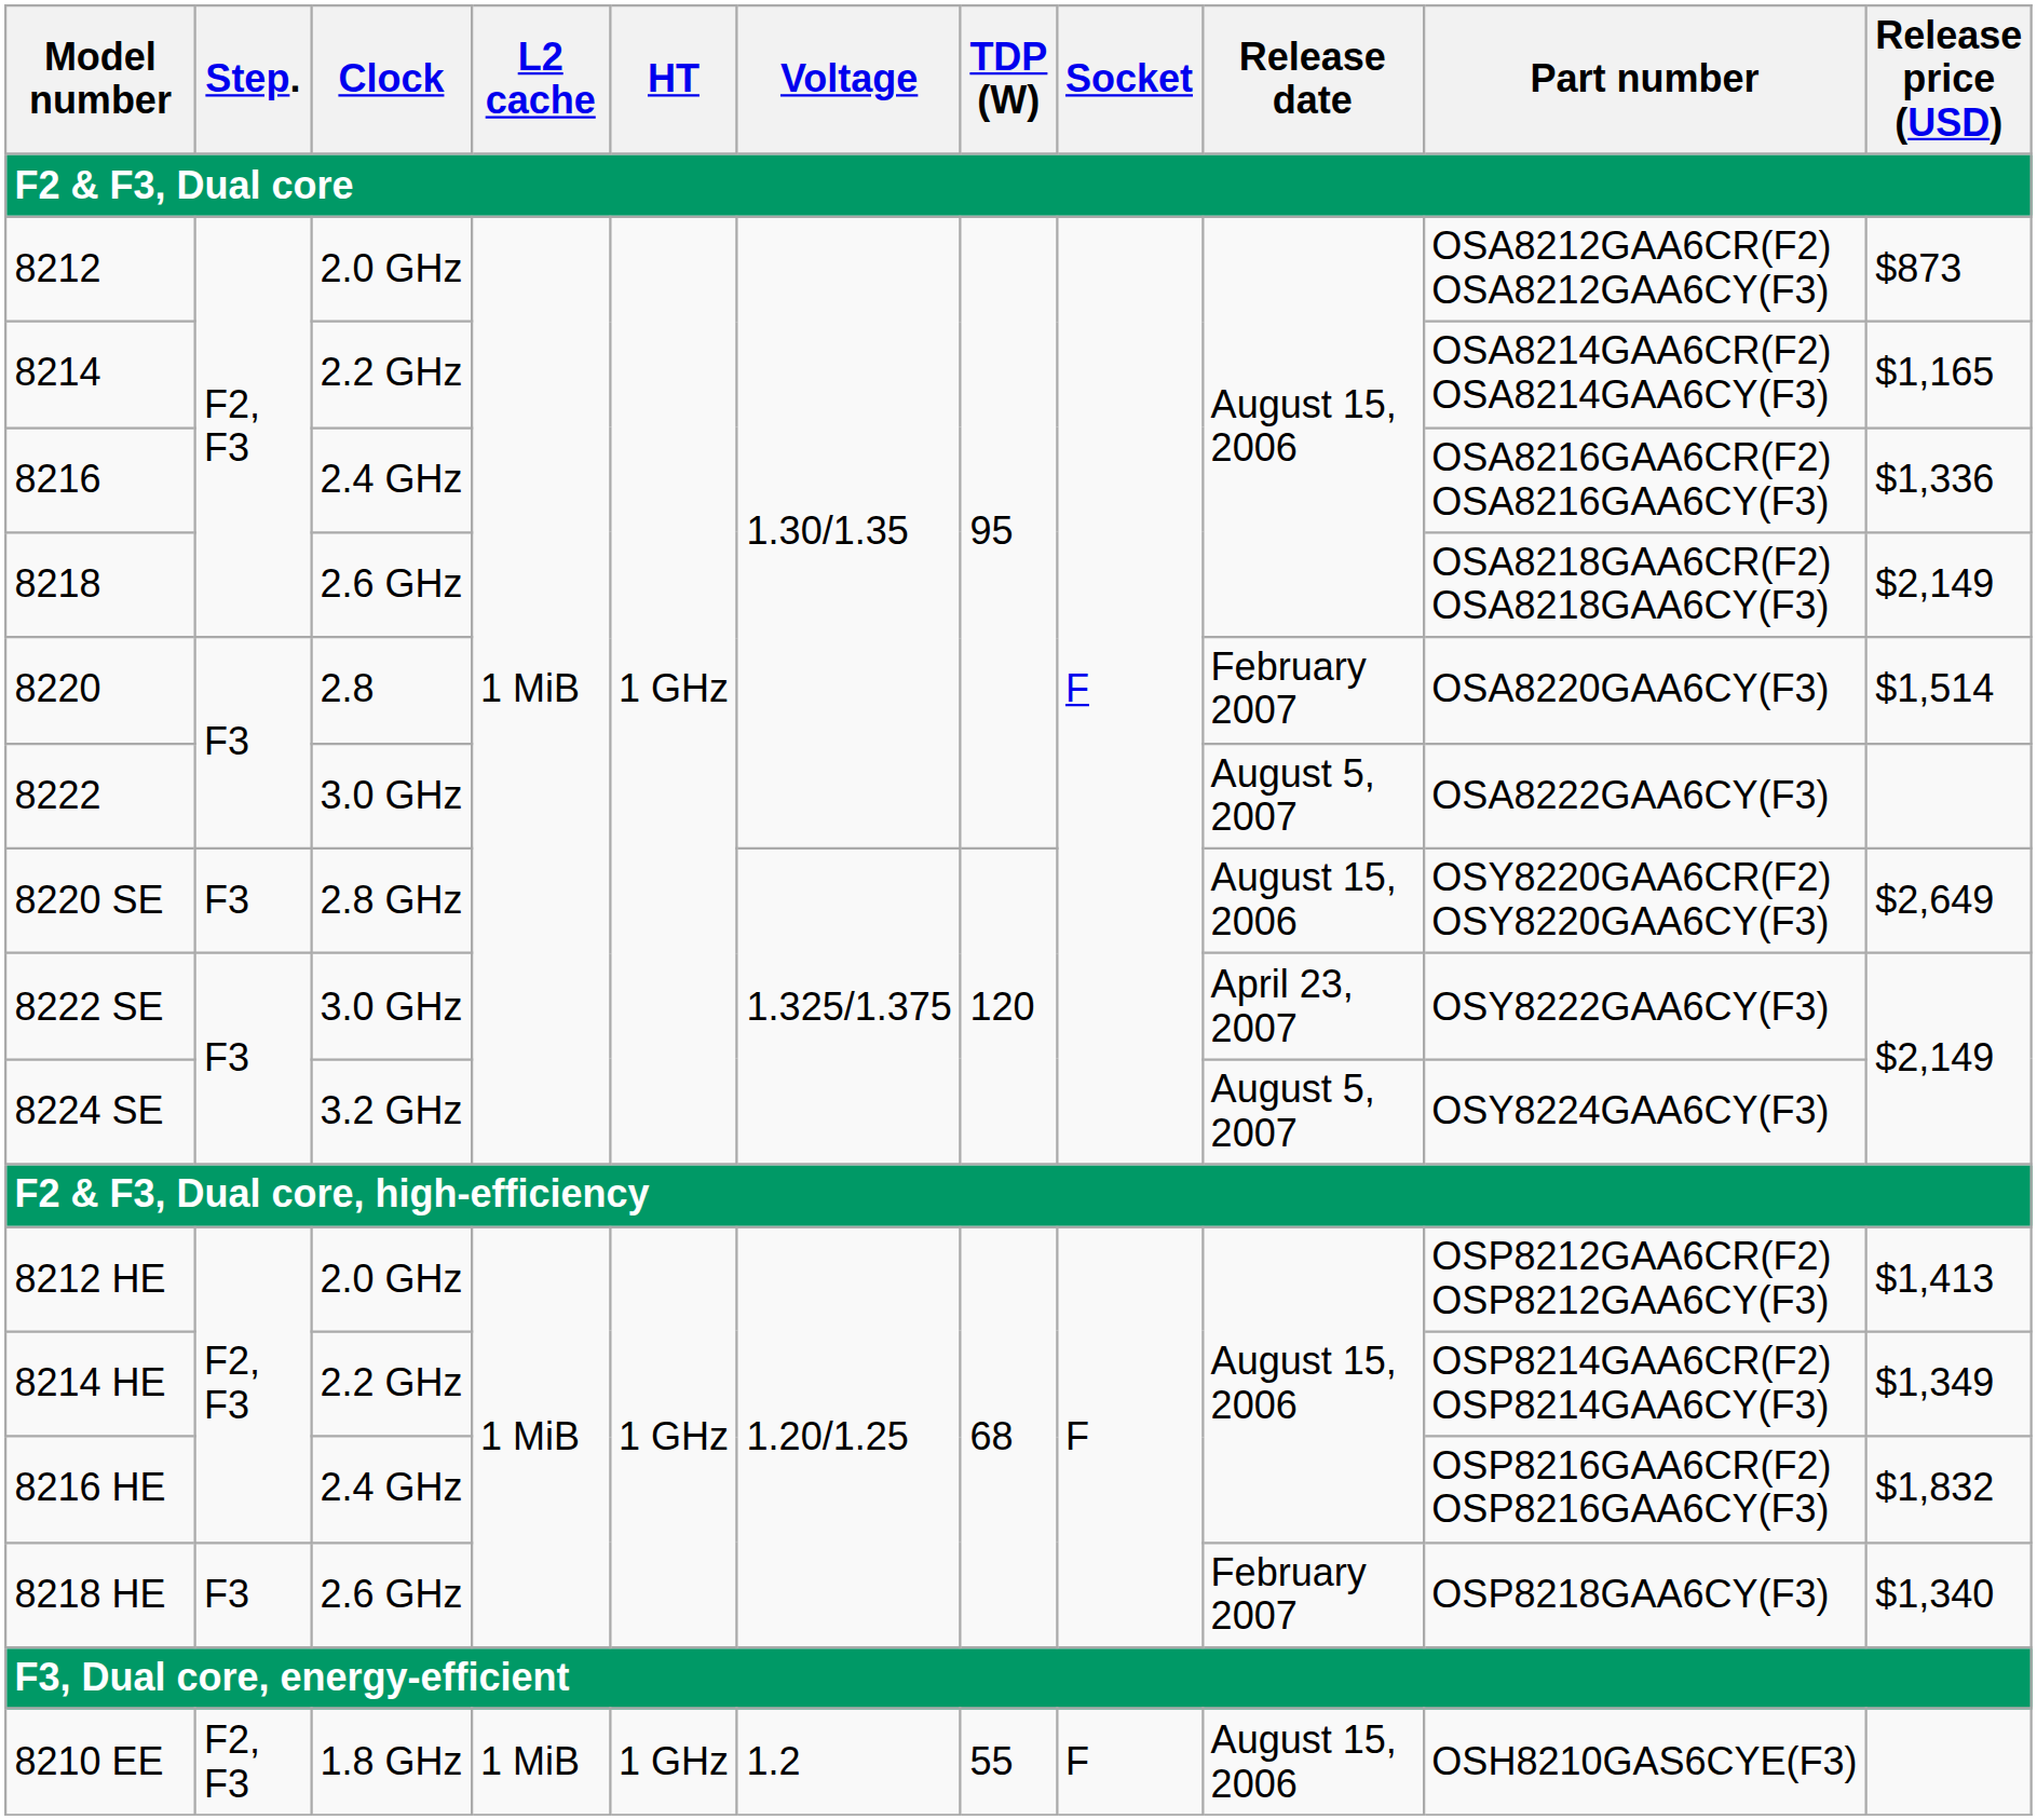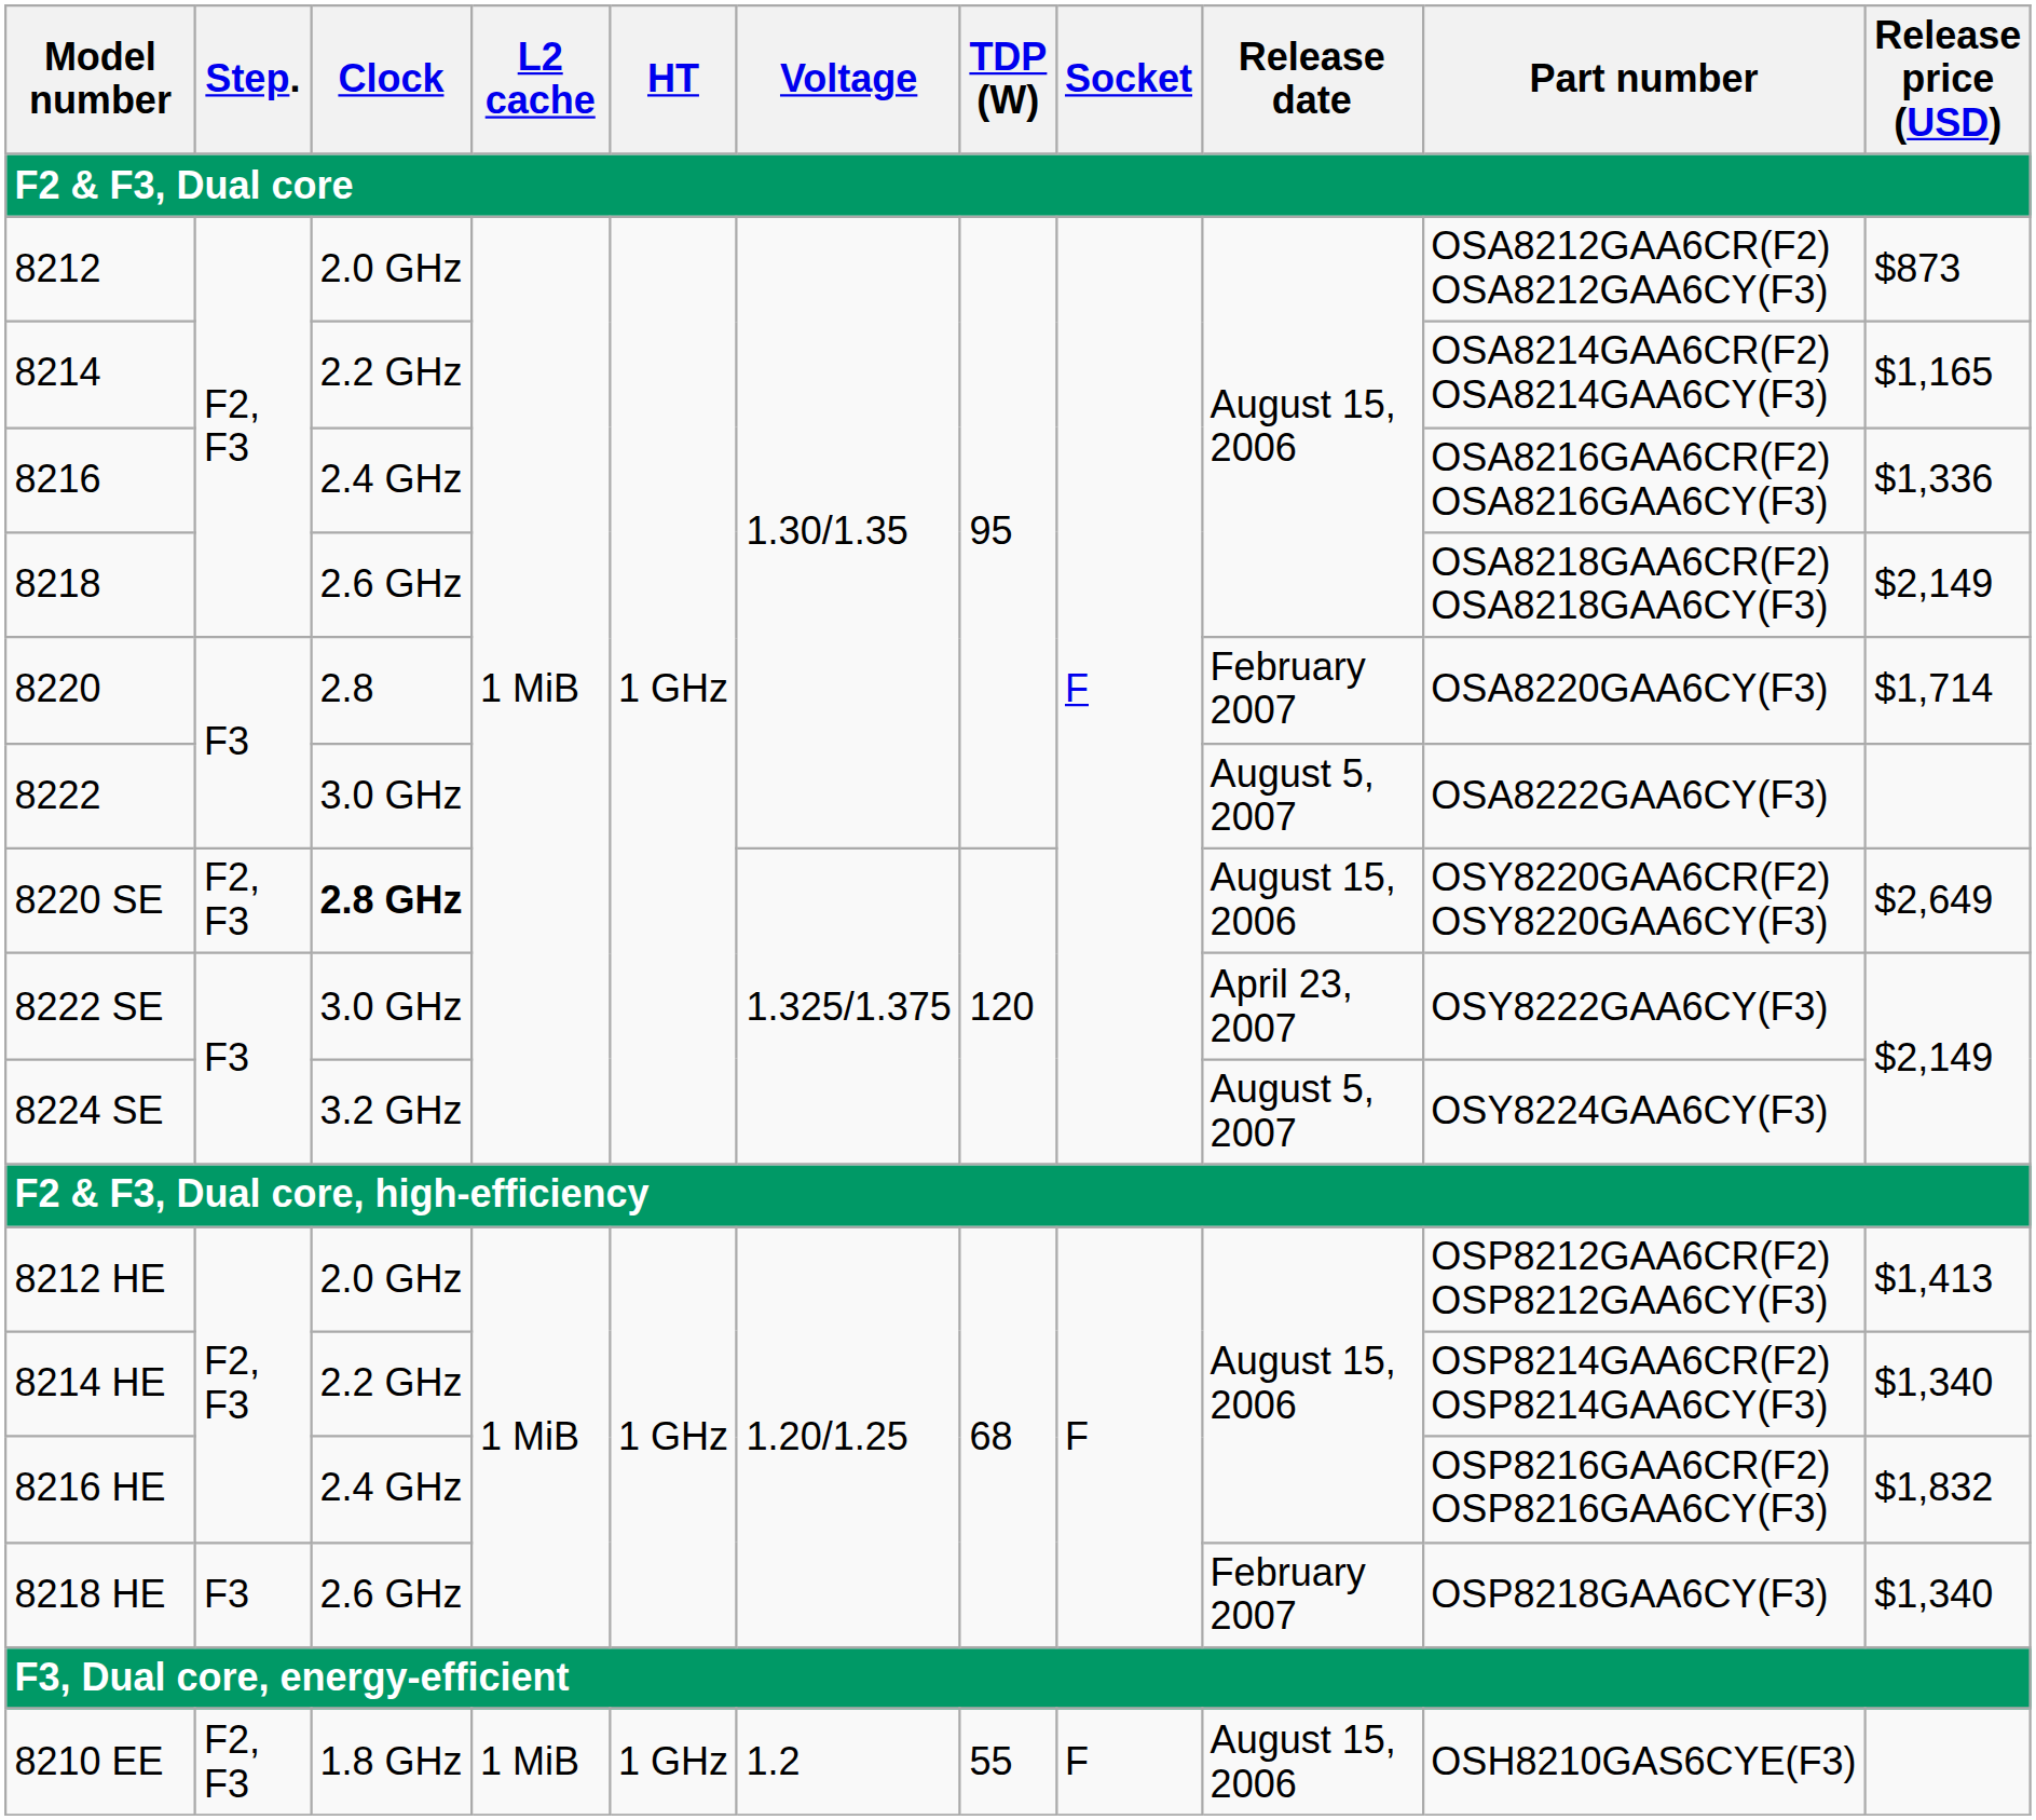8220 | Release price (USD): $1,514 -> $1,714
8220 SE | Step.: F3 -> F2, F3
8220 SE | Clock: normal -> bold
8214 HE | Release price (USD): $1,349 -> $1,340
